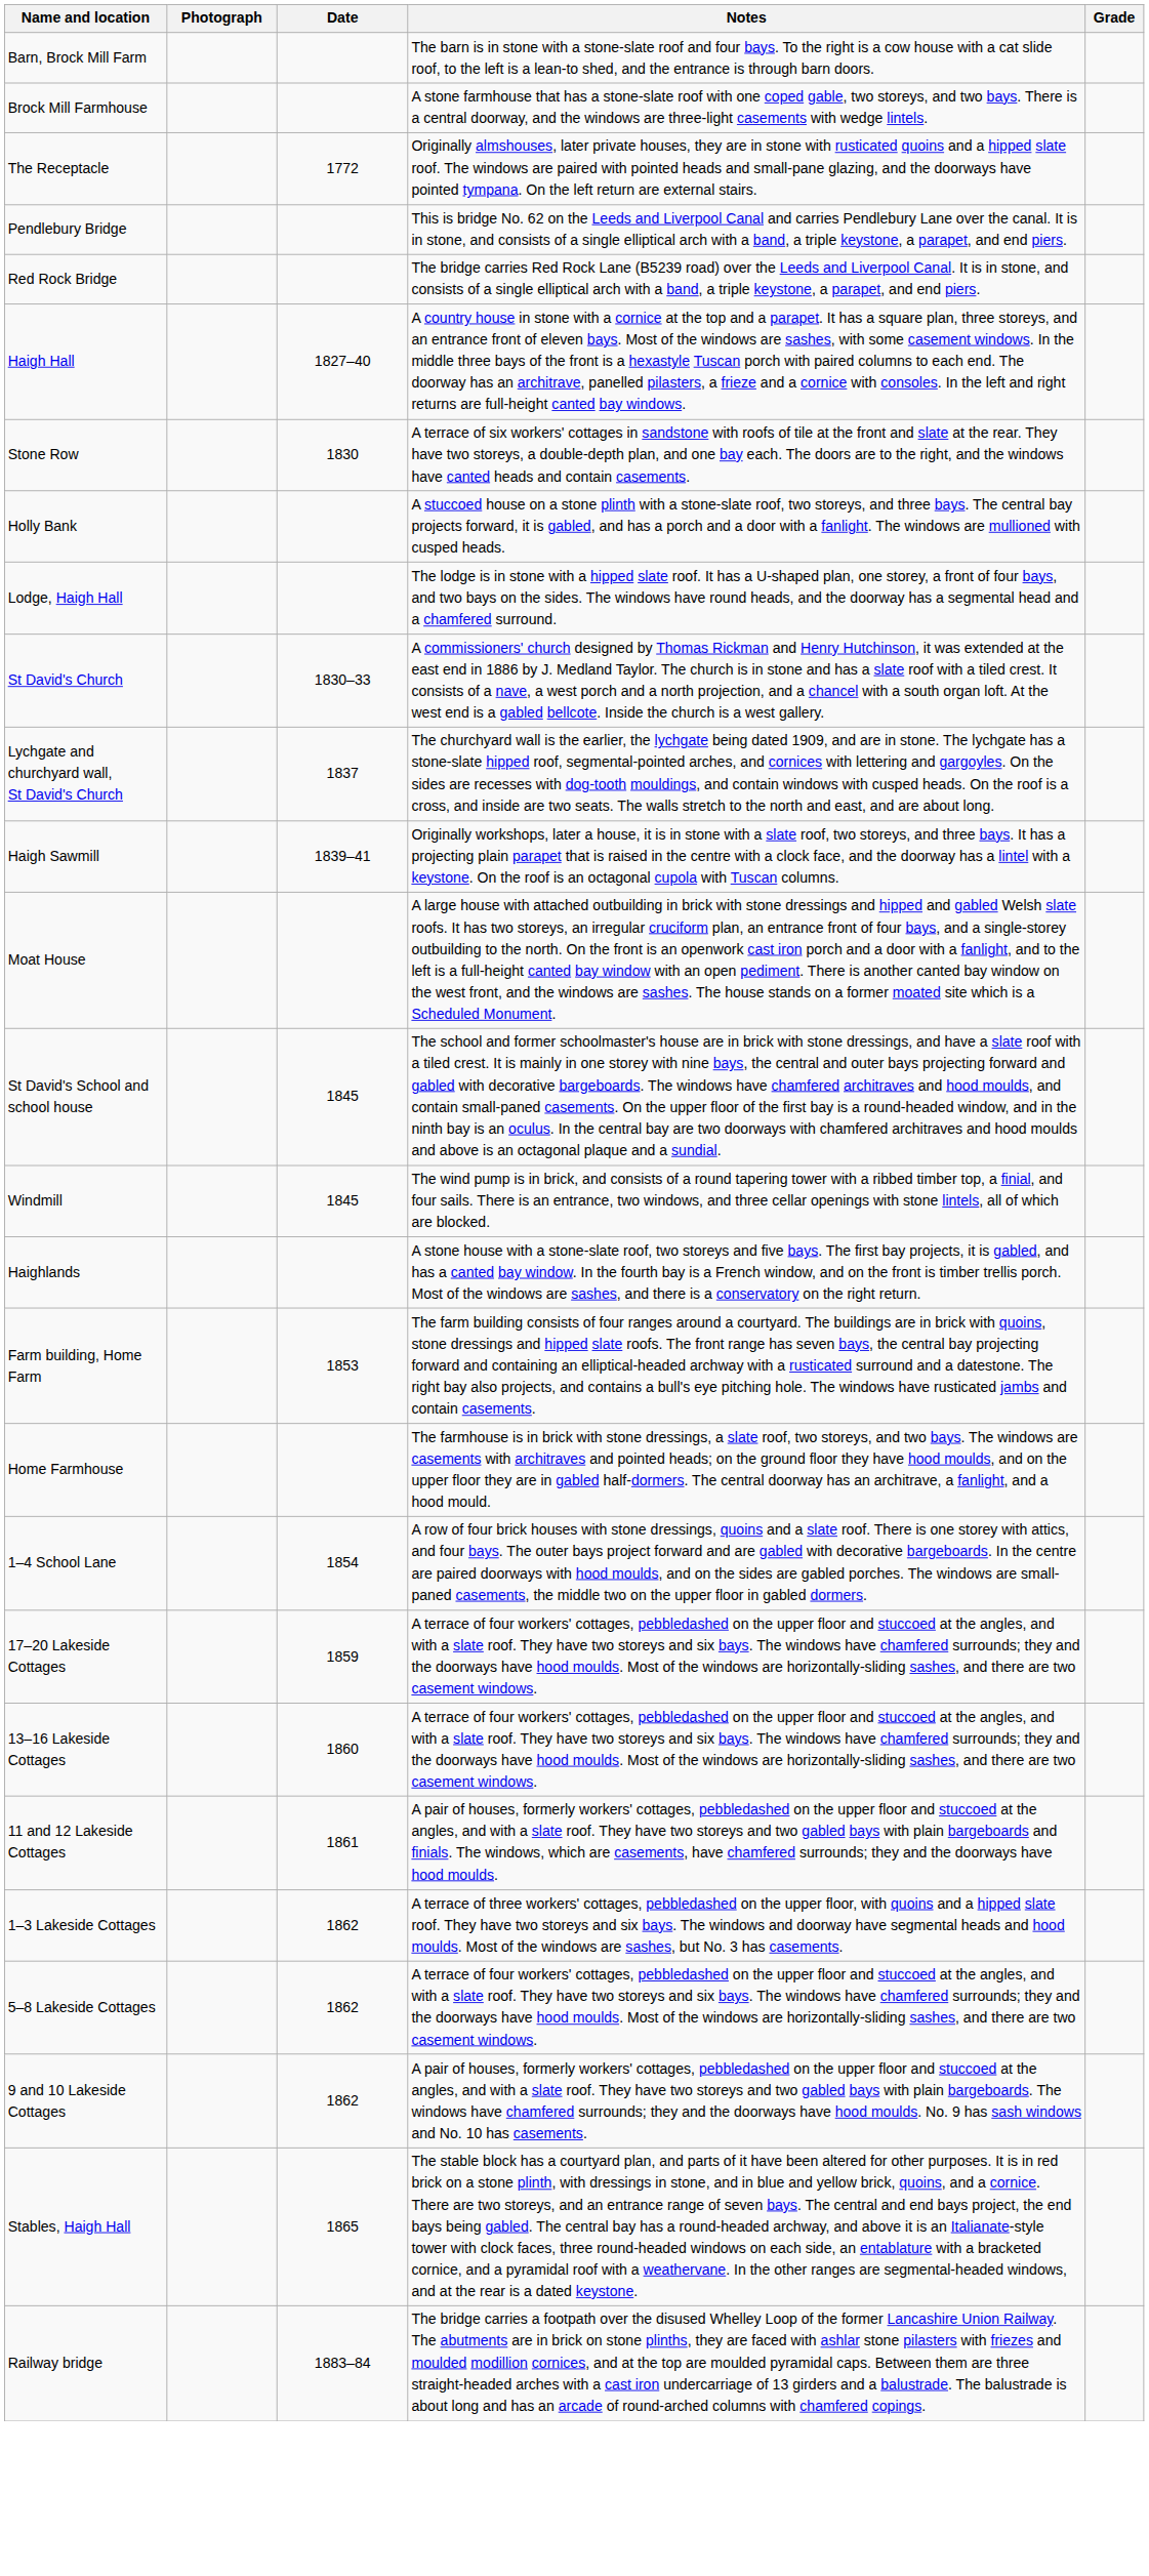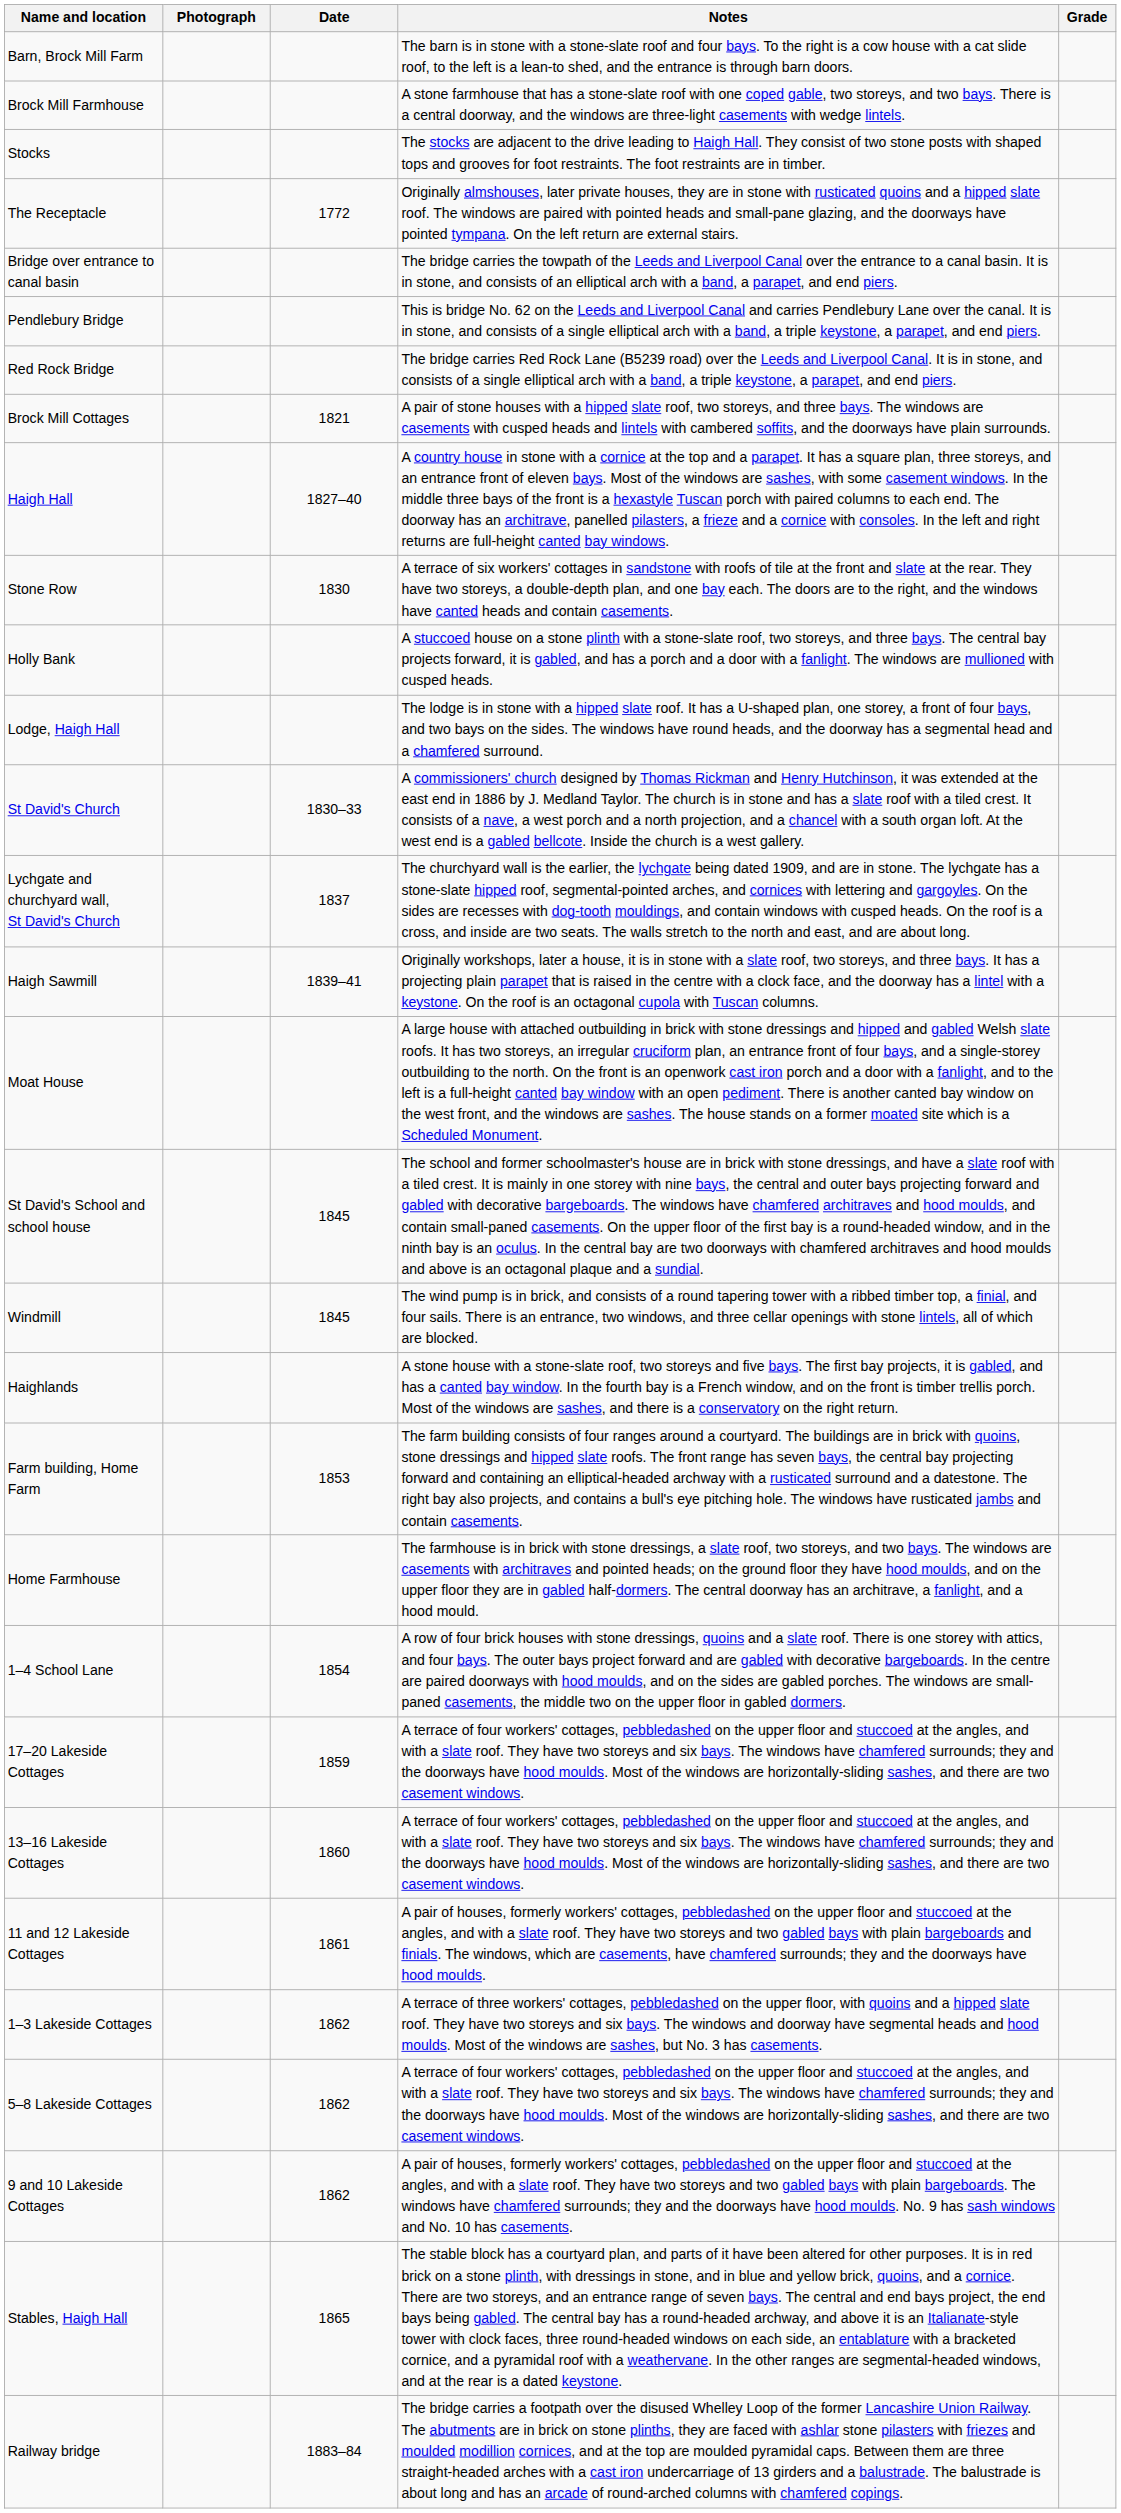+ row: Stocks | The stocks are adjacent to the drive leading to Haigh Hall. They consist of two stone posts with shaped tops and grooves for foot restraints. The foot restraints are in timber.
+ row: Bridge over entrance to canal basin | The bridge carries the towpath of the Leeds and Liverpool Canal over the entrance to a canal basin. It is in stone, and consists of an elliptical arch with a band, a parapet, and end piers.
+ row: Brock Mill Cottages | 1821 | A pair of stone houses with a hipped slate roof, two storeys, and three bays. The windows are casements with cusped heads and lintels with cambered soffits, and the doorways have plain surrounds.
